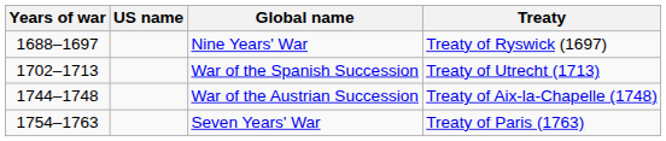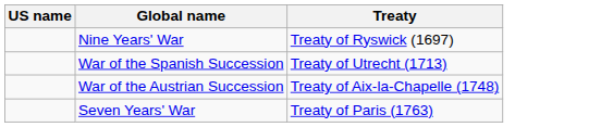- column: Years of war | 1688–1697 | 1702–1713 | 1744–1748 | 1754–1763
